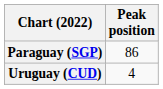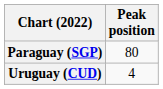Paraguay (SGP) | Peak position: 86 -> 80
